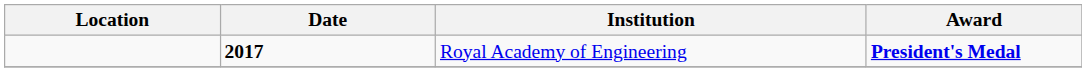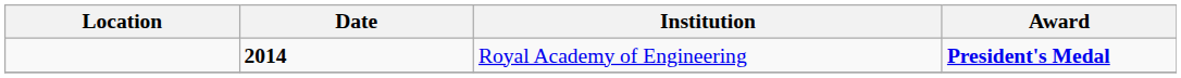Royal Academy of Engineering | Date: 2017 -> 2014
